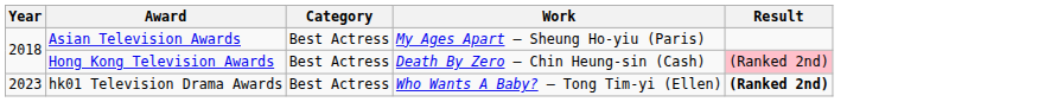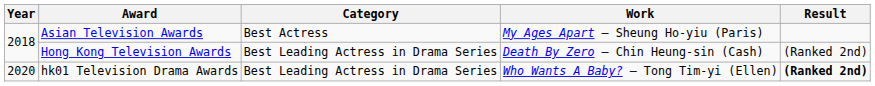Hong Kong Television Awards | Category: Best Actress -> Best Leading Actress in Drama Series
Hong Kong Television Awards | Result: pink background -> no background
hk01 Television Drama Awards | Year: 2023 -> 2020
hk01 Television Drama Awards | Category: Best Actress -> Best Leading Actress in Drama Series
